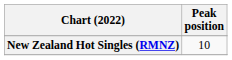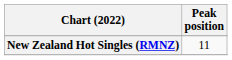New Zealand Hot Singles (RMNZ) | Peak position: 10 -> 11
